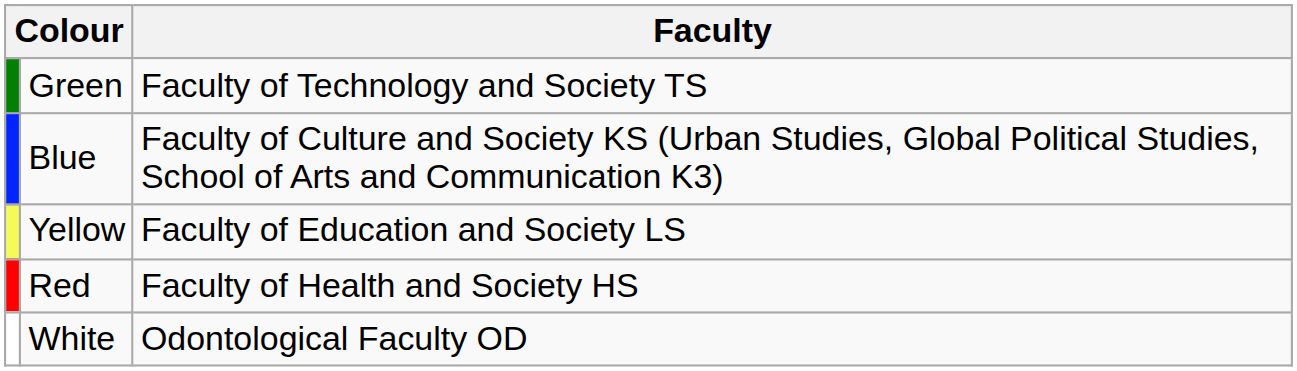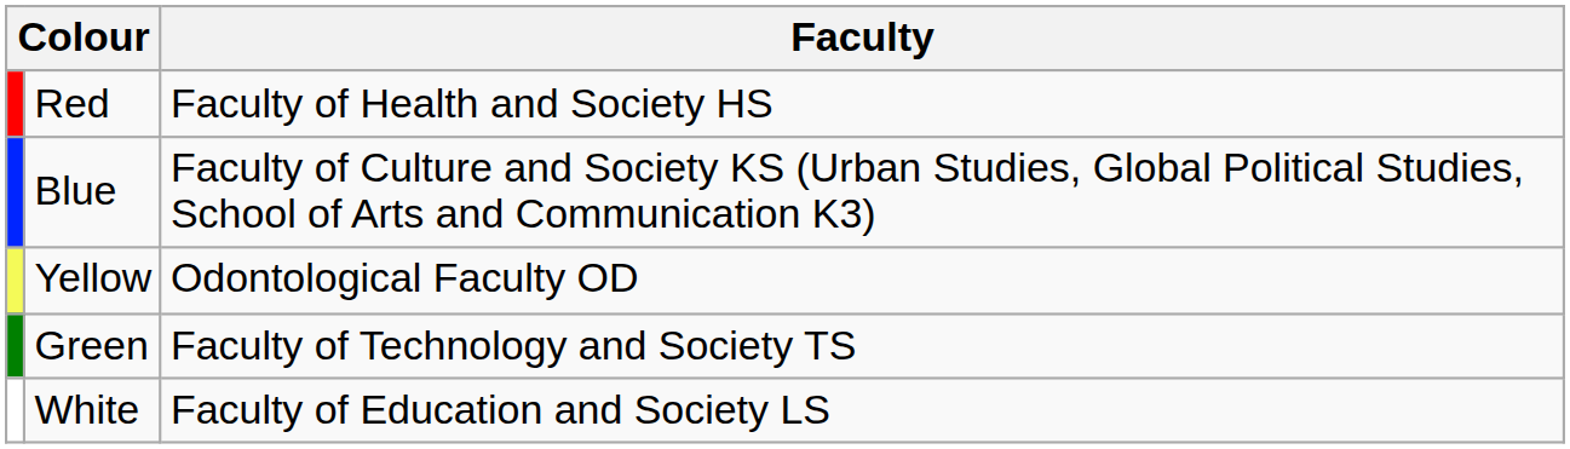rows swapped: Red <-> Green
Yellow | Faculty: Faculty of Education and Society LS -> Odontological Faculty OD
White | Faculty: Odontological Faculty OD -> Faculty of Education and Society LS
